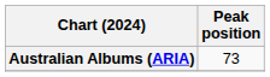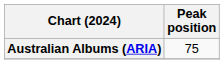Australian Albums (ARIA) | Peak position: 73 -> 75
